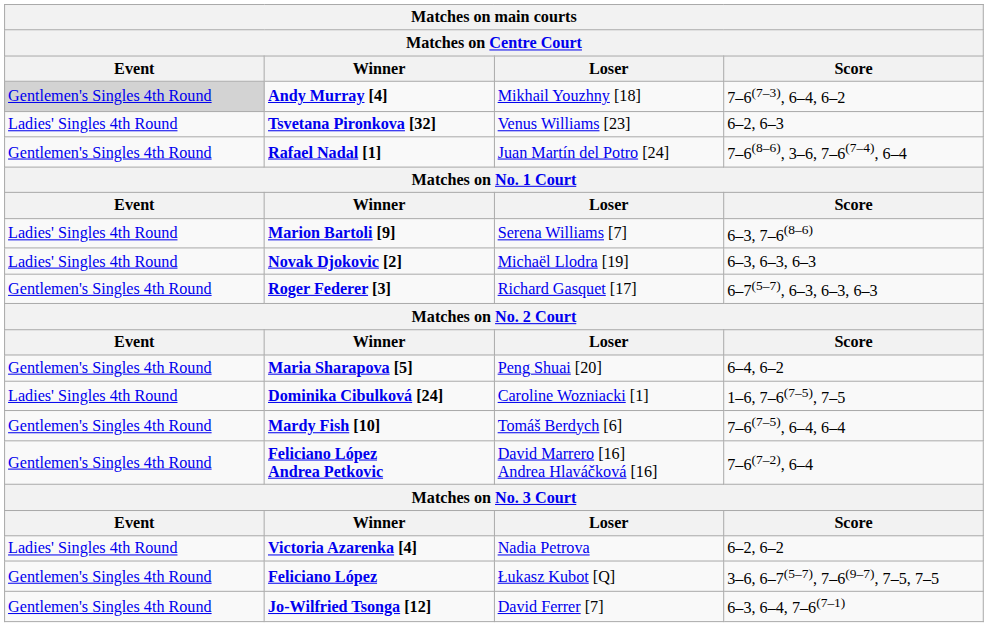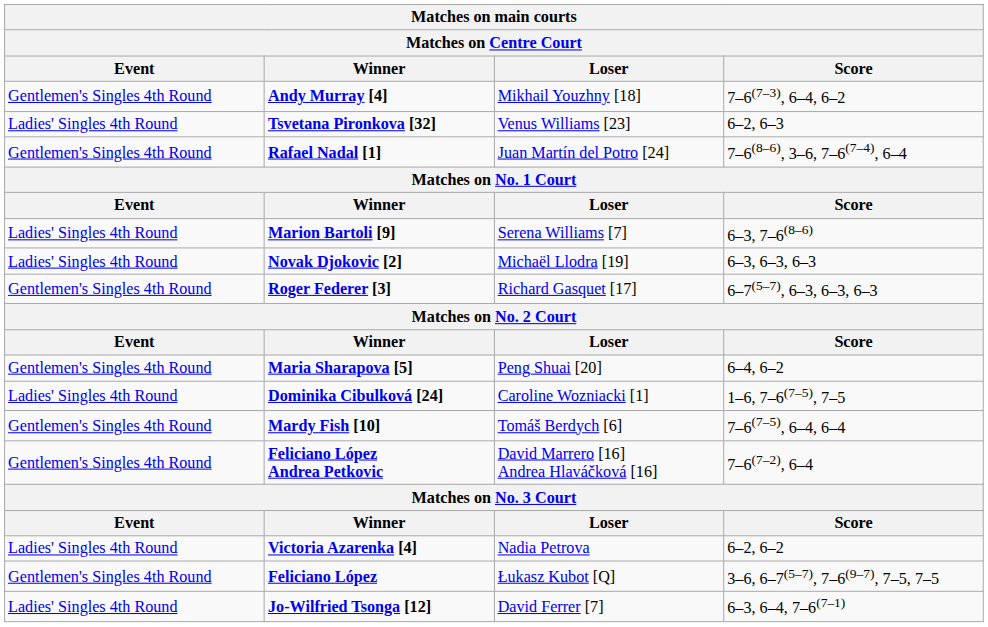Andy Murray [4] | Event: lightgrey background -> no background
Jo-Wilfried Tsonga [12] | Event: Gentlemen's Singles 4th Round -> Ladies' Singles 4th Round
